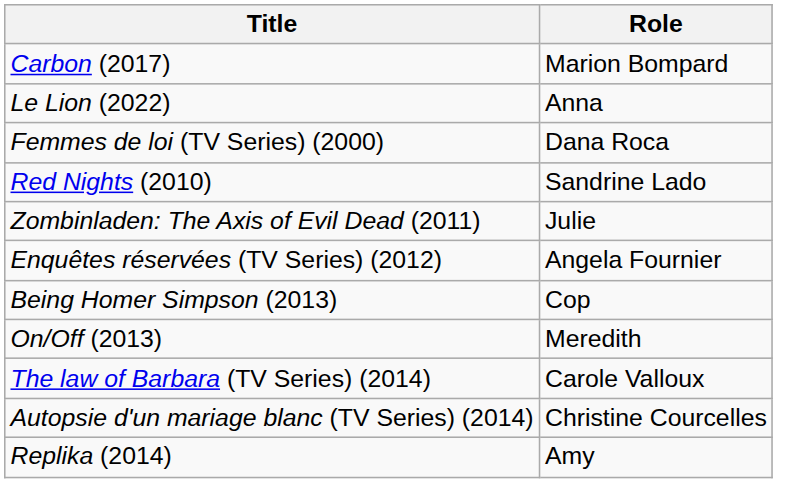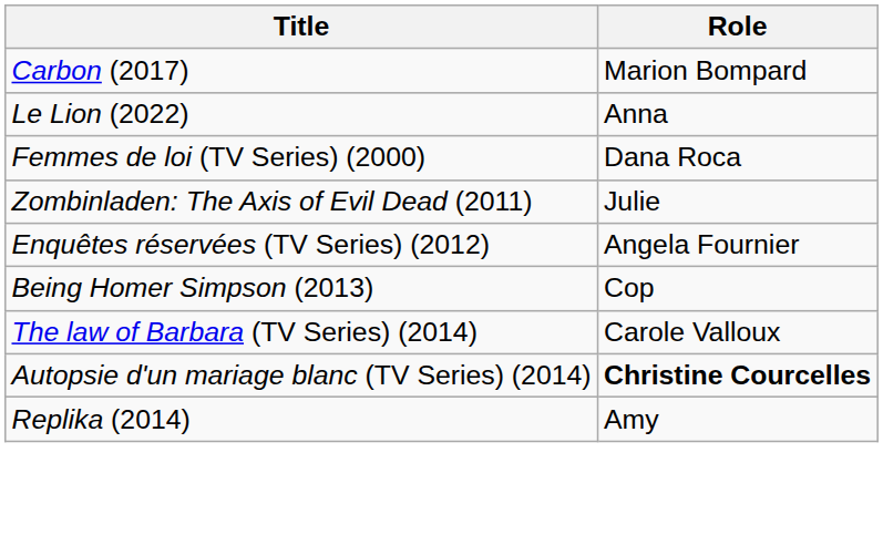- row: Red Nights (2010) | Sandrine Lado
- row: On/Off (2013) | Meredith
Autopsie d'un mariage blanc (TV Series) (2014) | Role: normal -> bold
